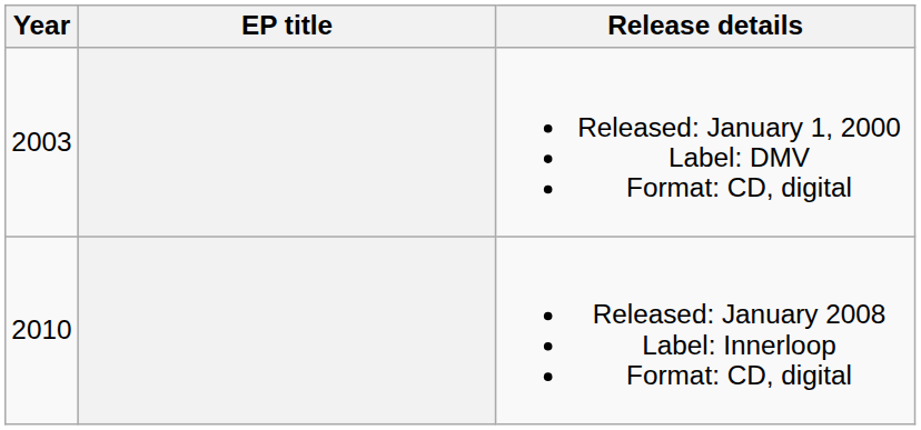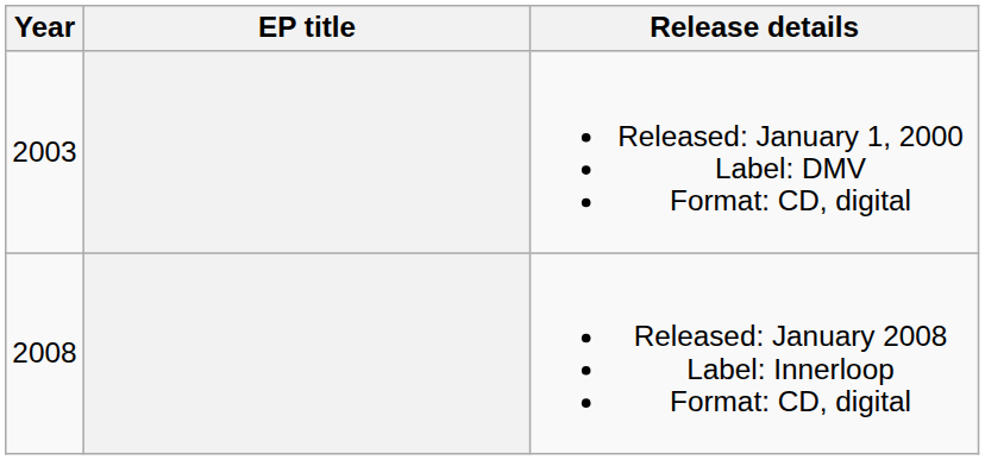Released: January 2008 Label: Innerloop Format: CD, digital | Year: 2010 -> 2008
